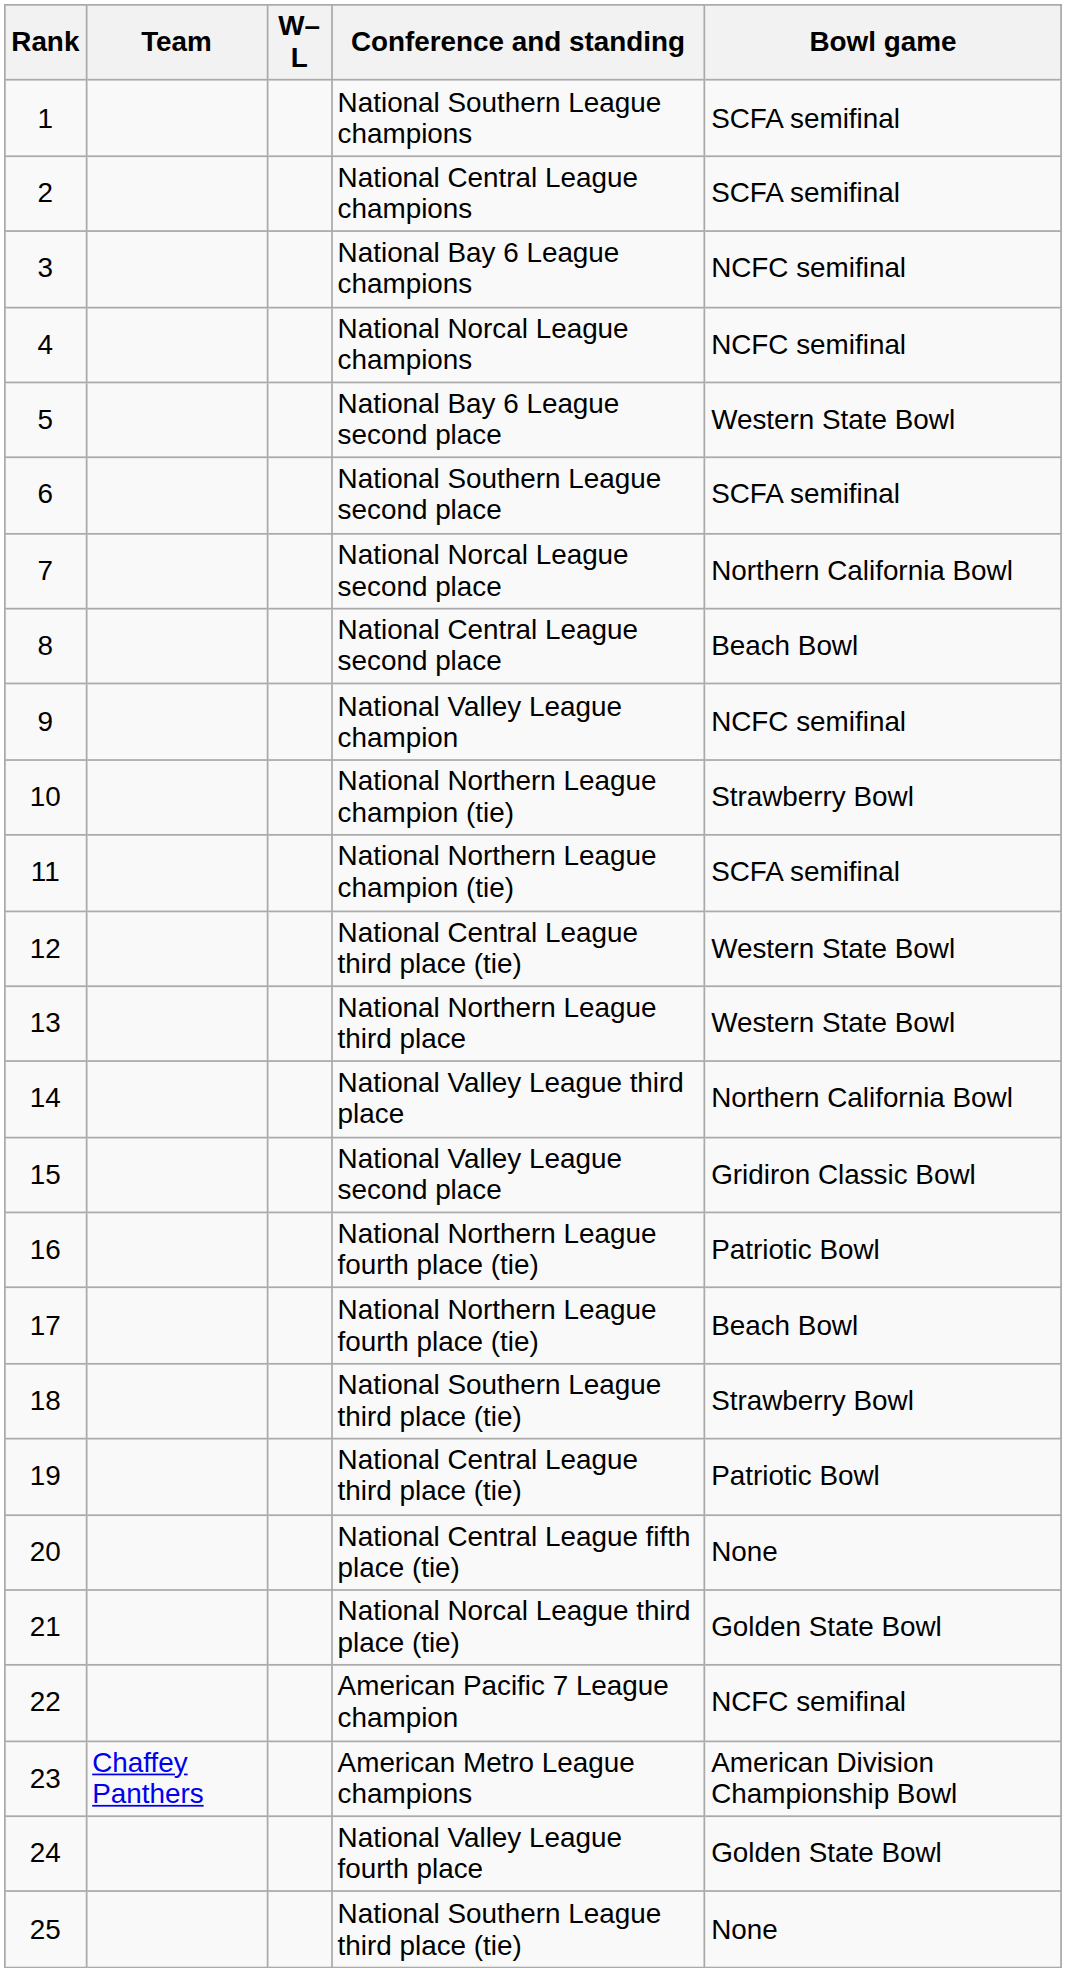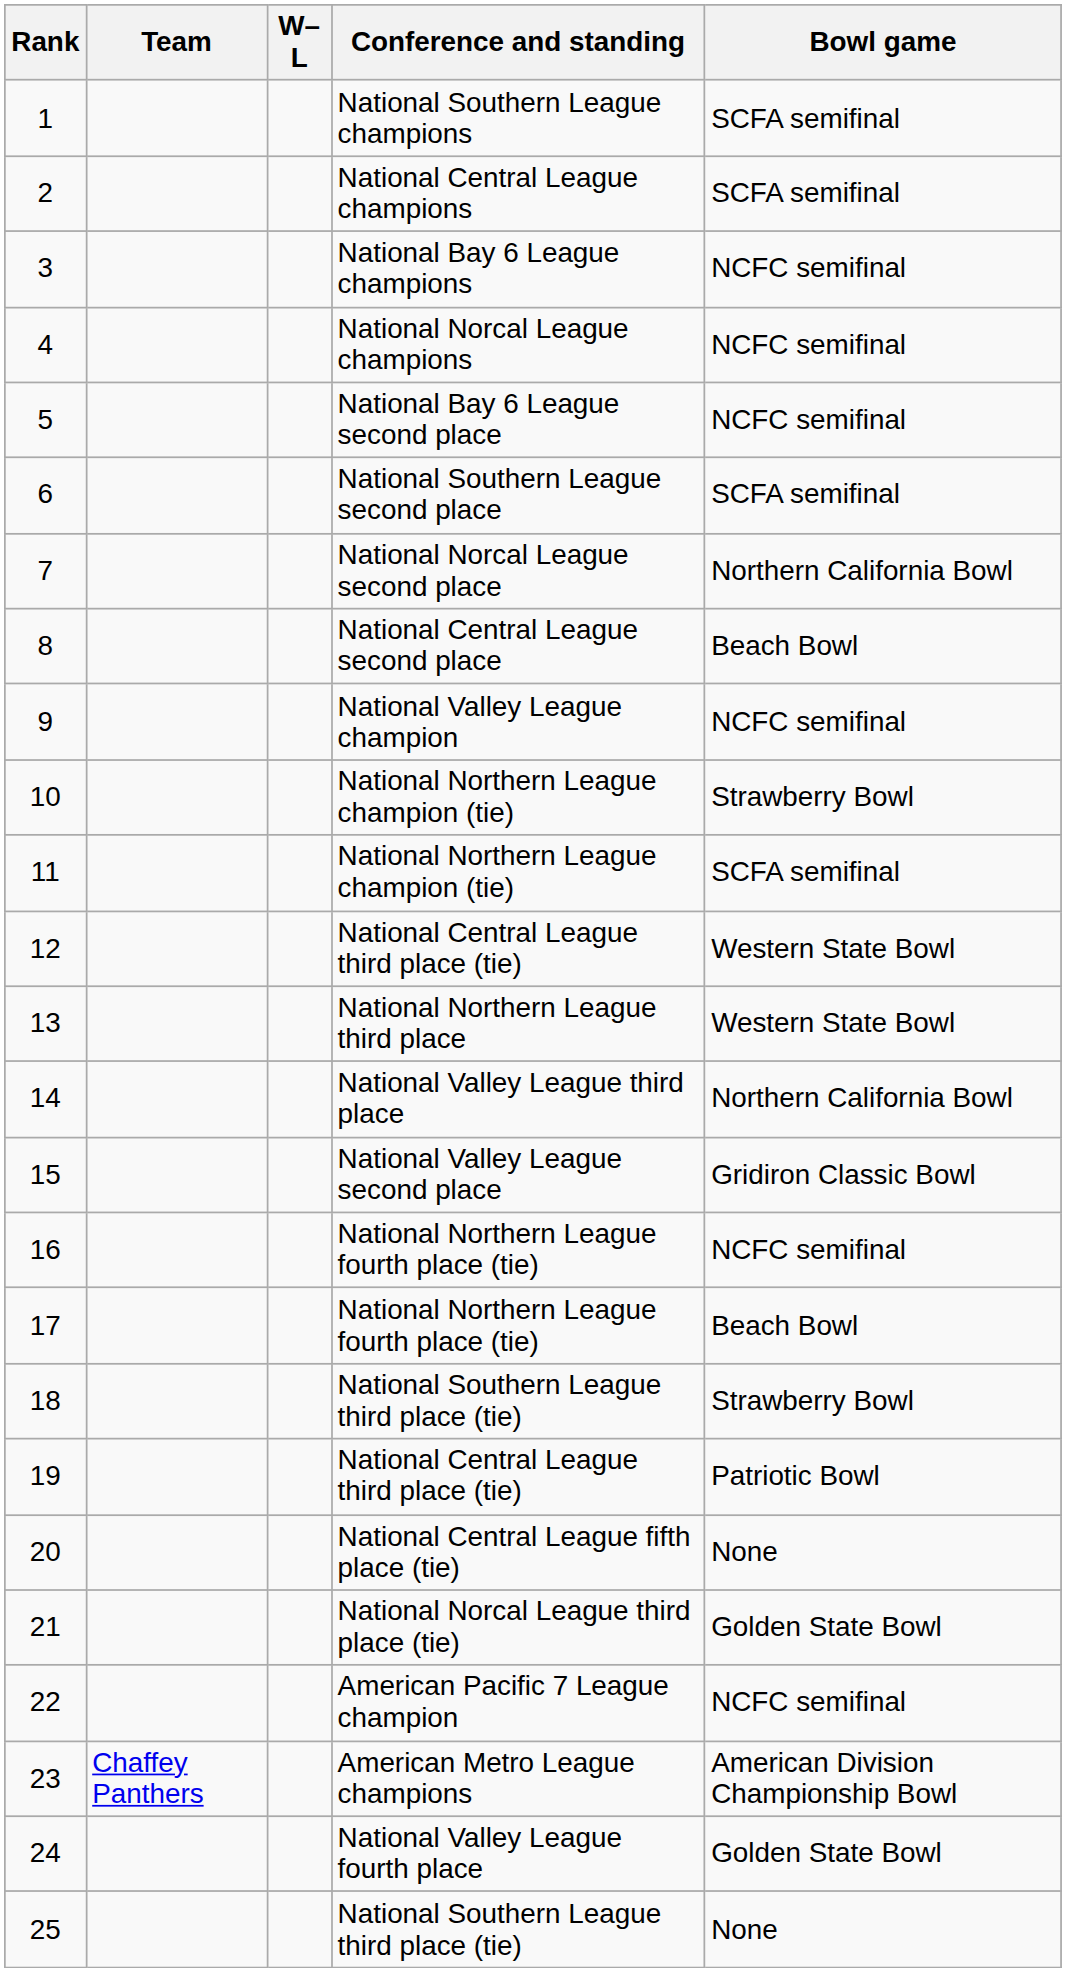5 | Bowl game: Western State Bowl -> NCFC semifinal
16 | Bowl game: Patriotic Bowl -> NCFC semifinal
